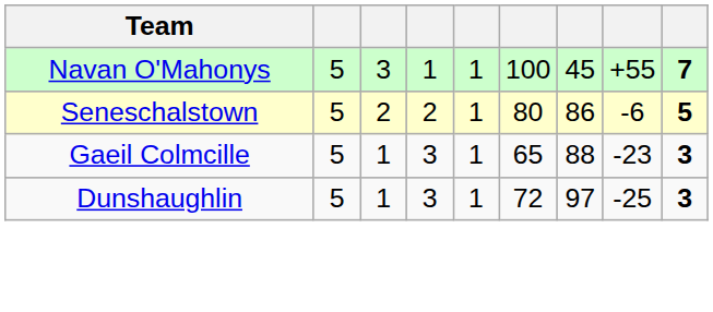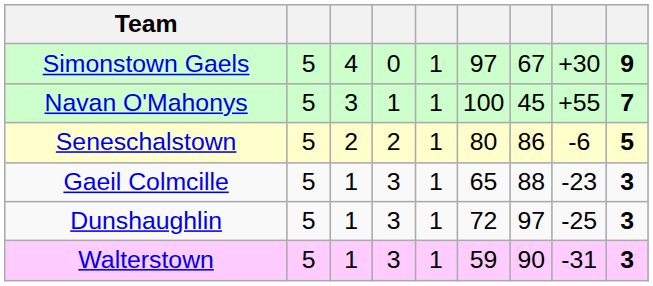+ row: Simonstown Gaels | 5 | 4 | 0 | 1 | 97 | 67 | +30 | 9
+ row: Walterstown | 5 | 1 | 3 | 1 | 59 | 90 | -31 | 3
